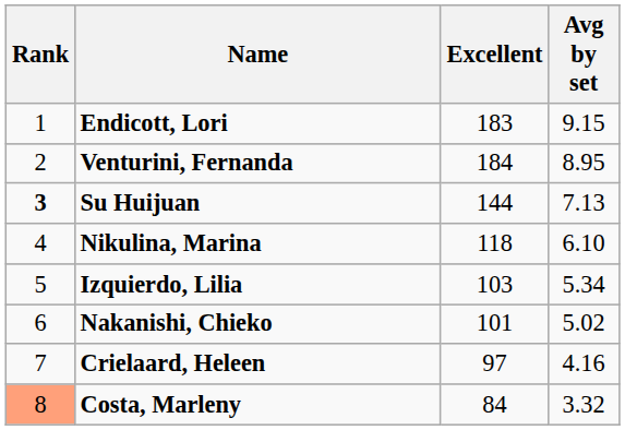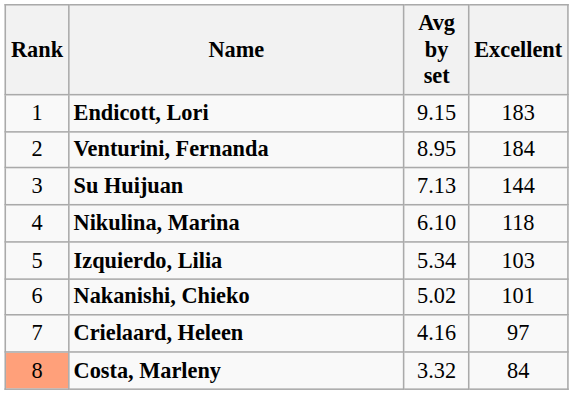columns swapped: Excellent <-> Avg by set
Su Huijuan | Rank: bold -> normal
